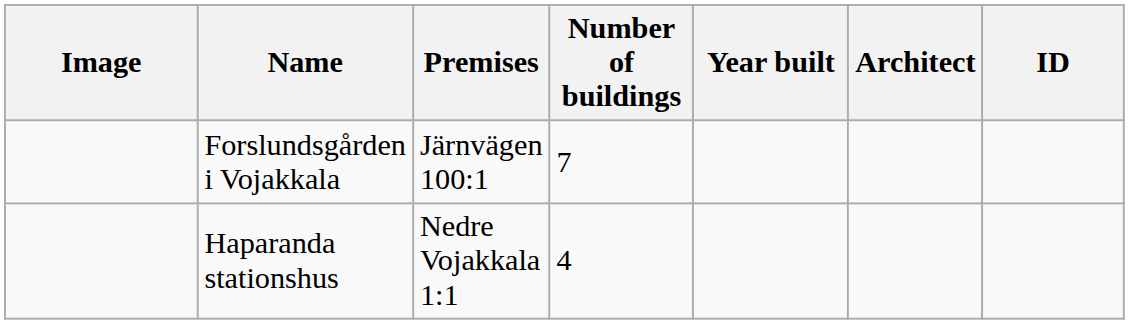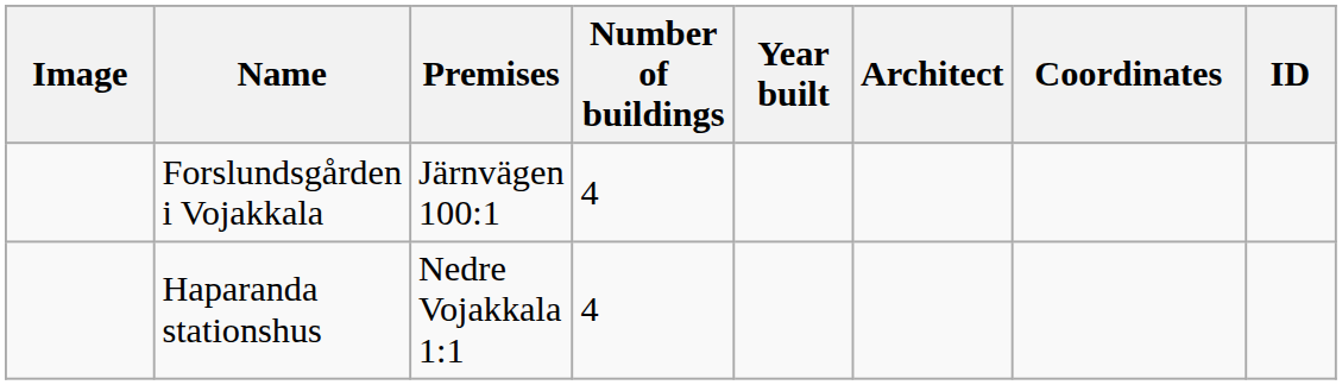+ column: Coordinates
Forslundsgården i Vojakkala | Number of buildings: 7 -> 4
